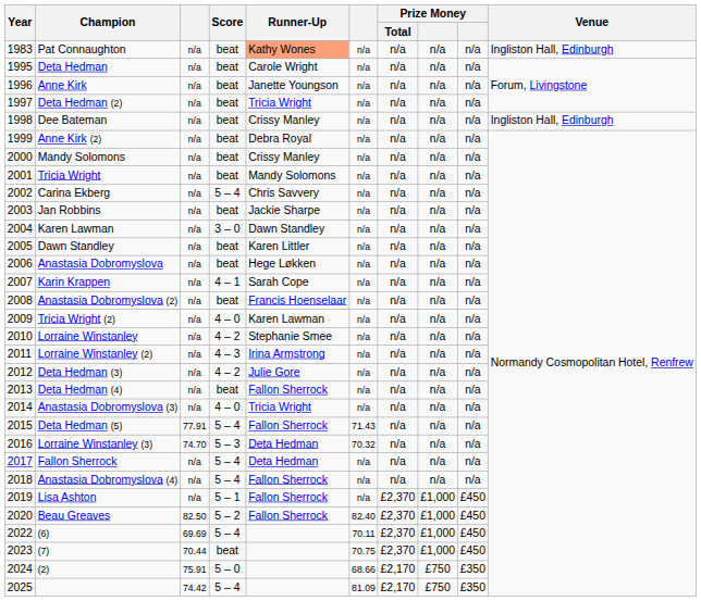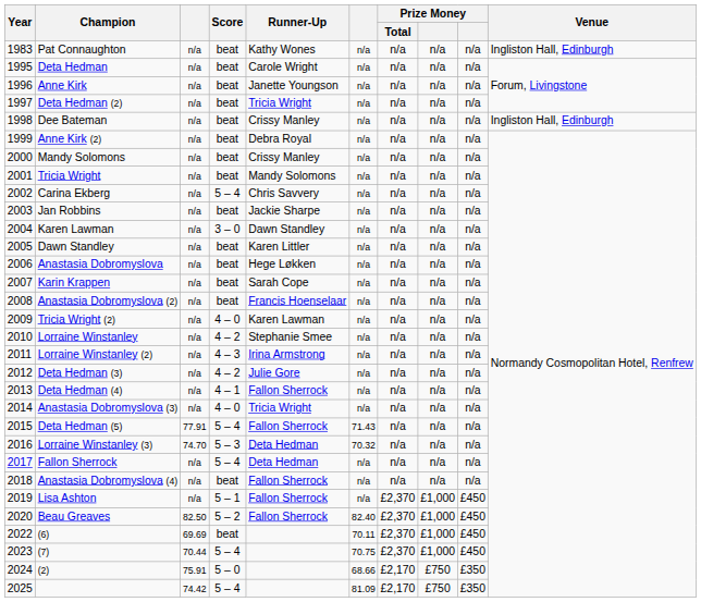Pat Connaughton | Runner-Up: lightsalmon background -> no background
Karin Krappen | Score: 4 – 1 -> beat
Deta Hedman (4) | Score: beat -> 4 – 1
Anastasia Dobromyslova (4) | Score: 5 – 4 -> beat
(6) | Score: 5 – 4 -> beat
(7) | Score: beat -> 5 – 4
